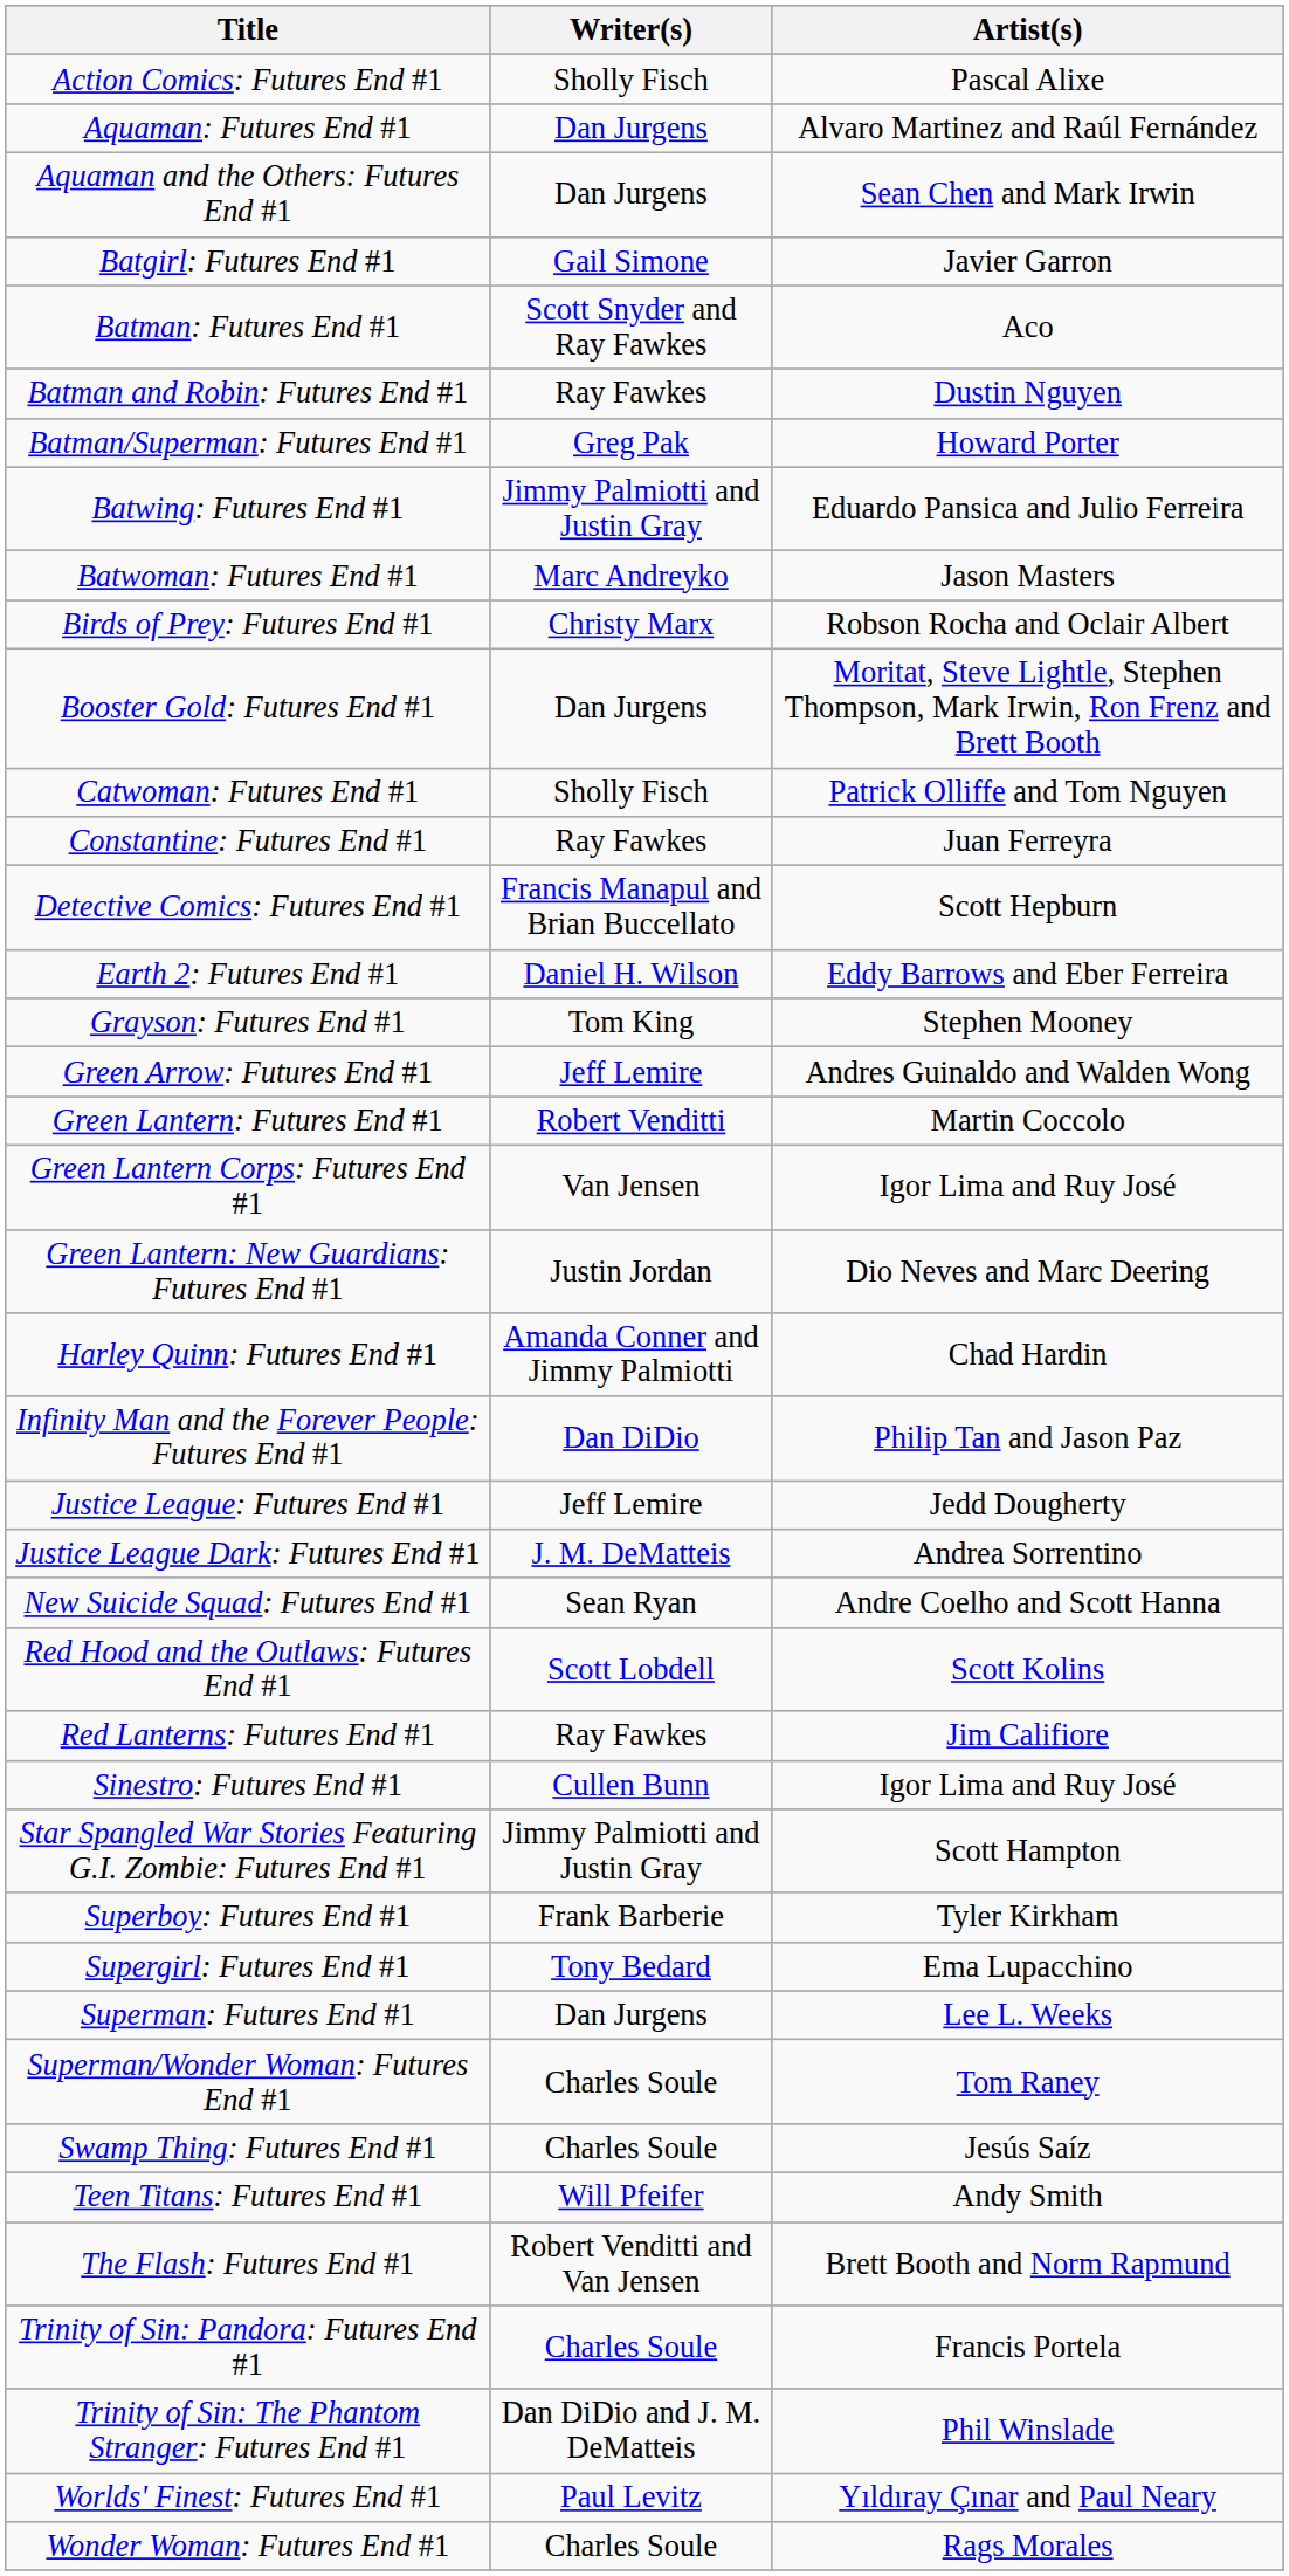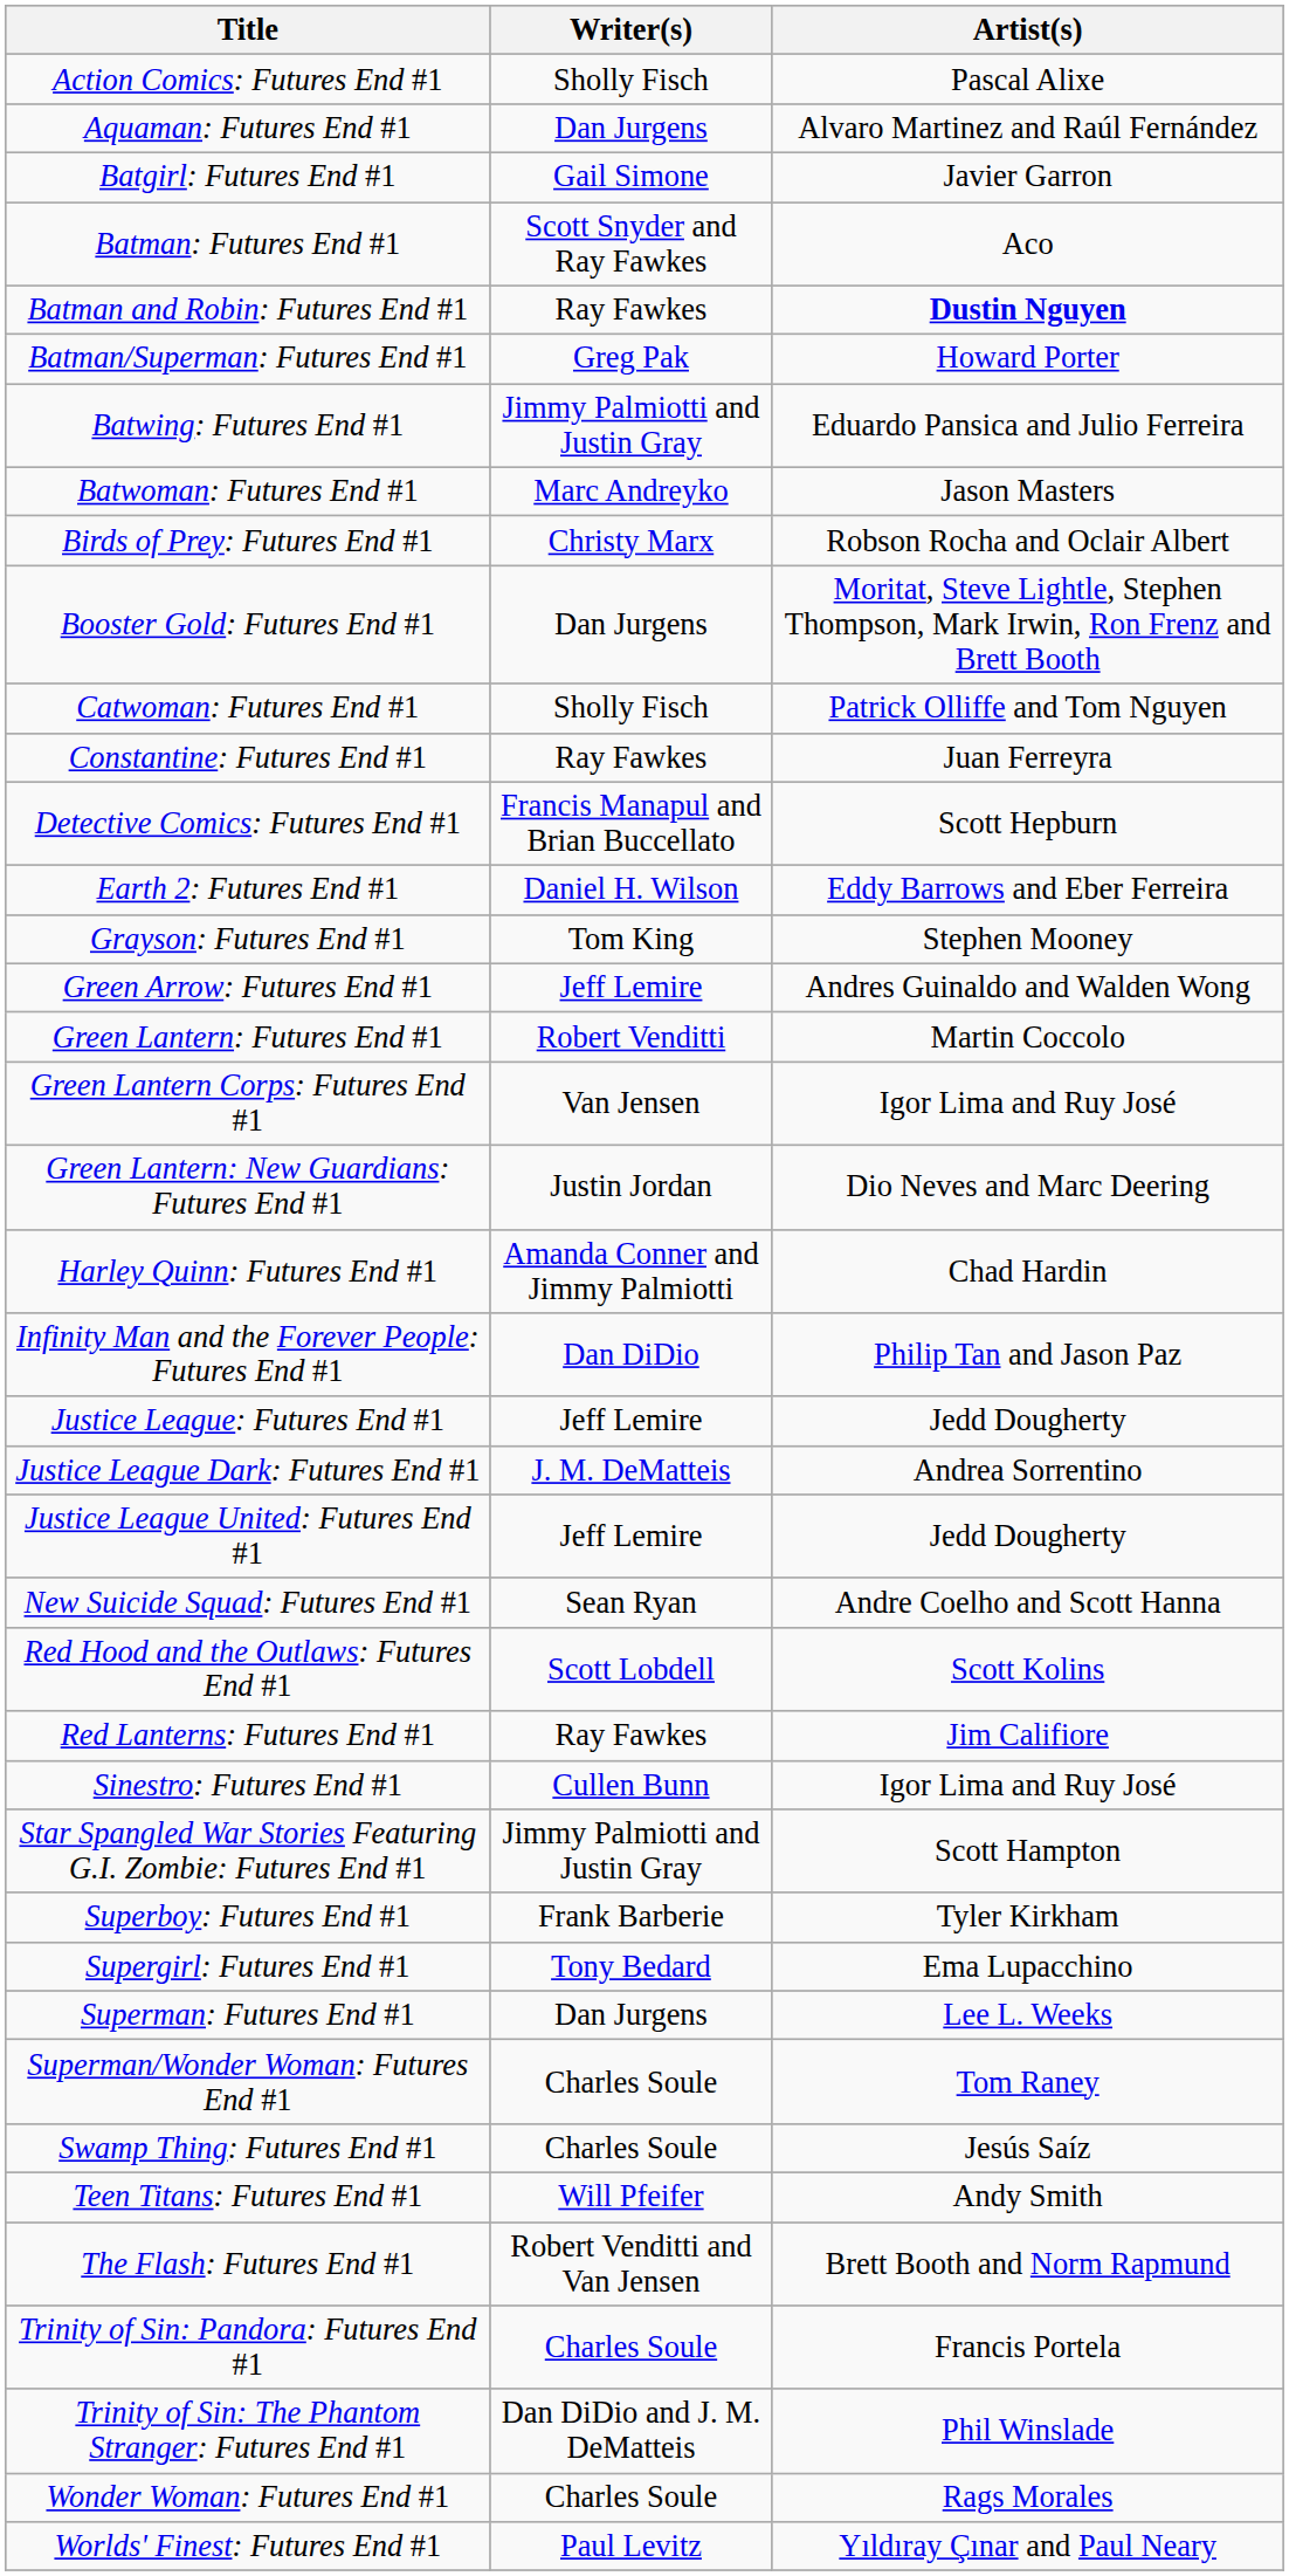- row: Aquaman and the Others: Futures End #1 | Dan Jurgens | Sean Chen and Mark Irwin
Batman and Robin: Futures End #1 | Artist(s): normal -> bold
+ row: Justice League United: Futures End #1 | Jeff Lemire | Jedd Dougherty
rows swapped: Wonder Woman: Futures End #1 <-> Worlds' Finest: Futures End #1
